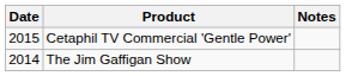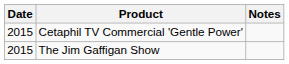The Jim Gaffigan Show | Date: 2014 -> 2015
